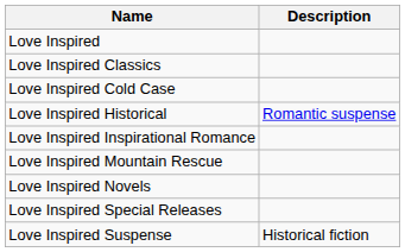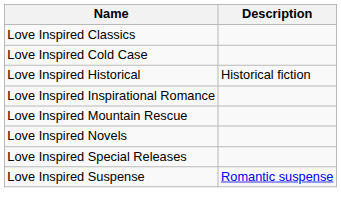- row: Love Inspired
Love Inspired Historical | Description: Romantic suspense -> Historical fiction
Love Inspired Suspense | Description: Historical fiction -> Romantic suspense
